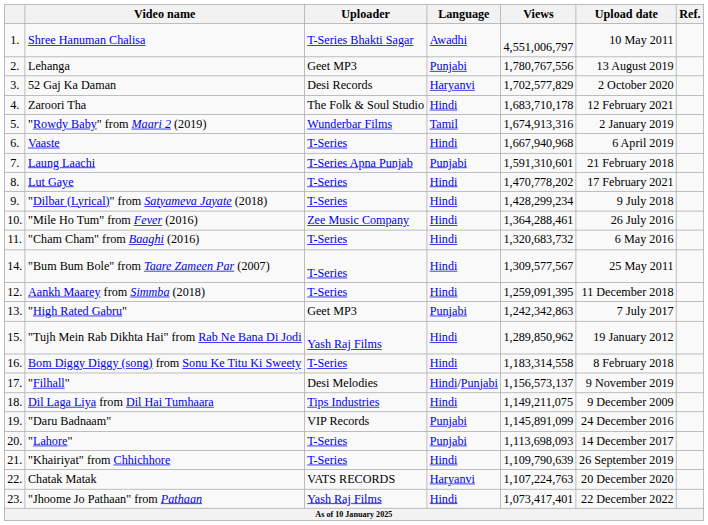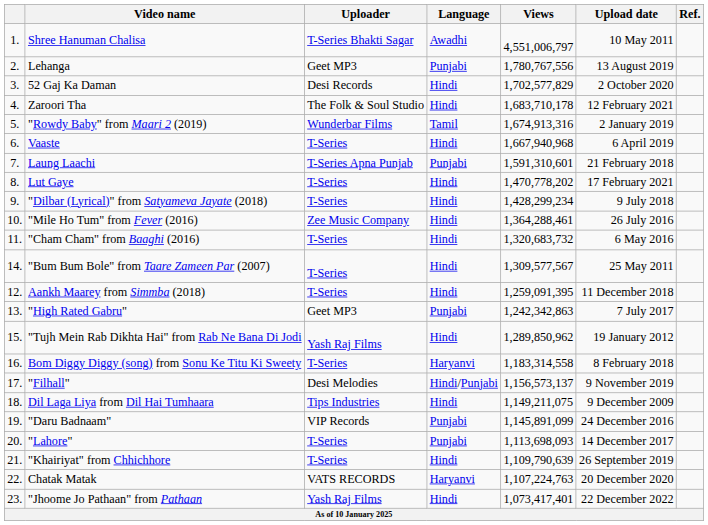52 Gaj Ka Daman | Language: Haryanvi -> Hindi
Bom Diggy Diggy (song) from Sonu Ke Titu Ki Sweety | Language: Hindi -> Haryanvi
